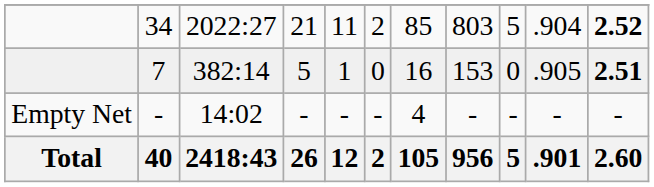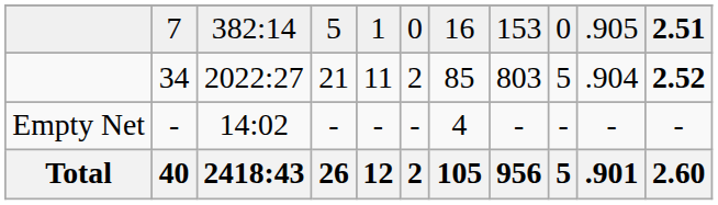rows swapped: 34 <-> 7
